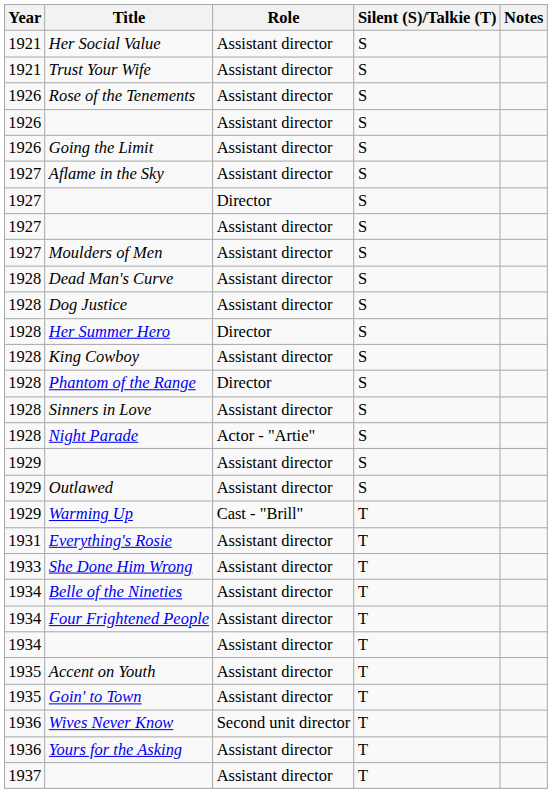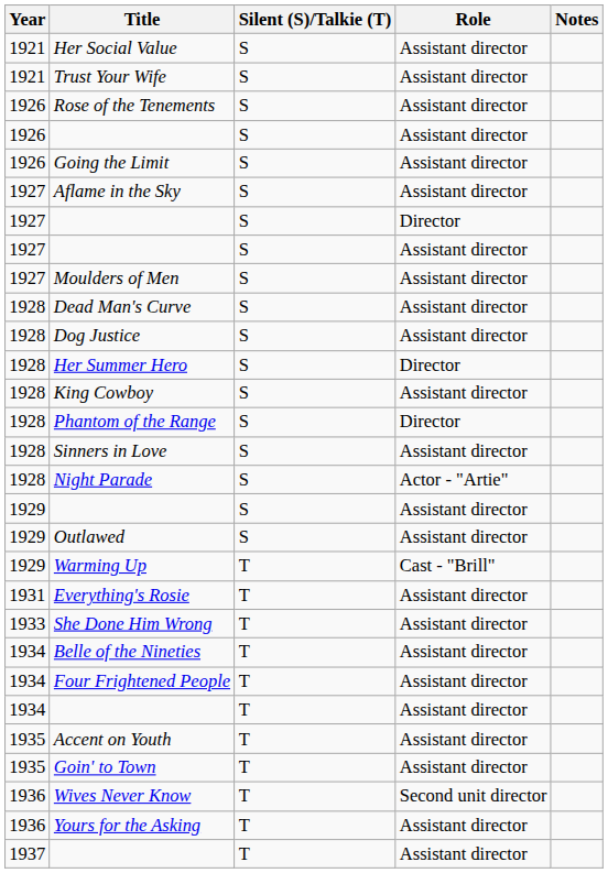columns swapped: Role <-> Silent (S)/Talkie (T)
